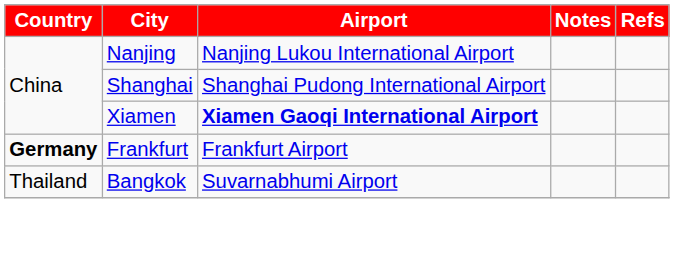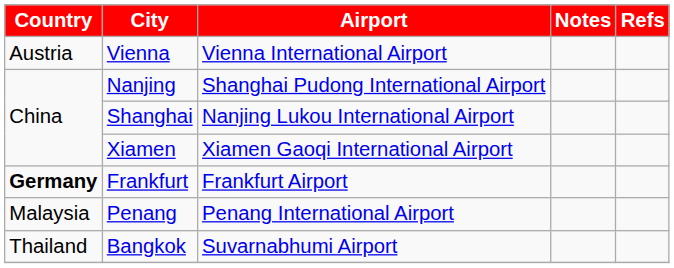+ row: Austria | Vienna | Vienna International Airport
Nanjing | Airport: Nanjing Lukou International Airport -> Shanghai Pudong International Airport
Shanghai | Airport: Shanghai Pudong International Airport -> Nanjing Lukou International Airport
Xiamen | Airport: bold -> normal
+ row: Malaysia | Penang | Penang International Airport
